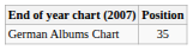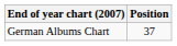German Albums Chart | Position: 35 -> 37
